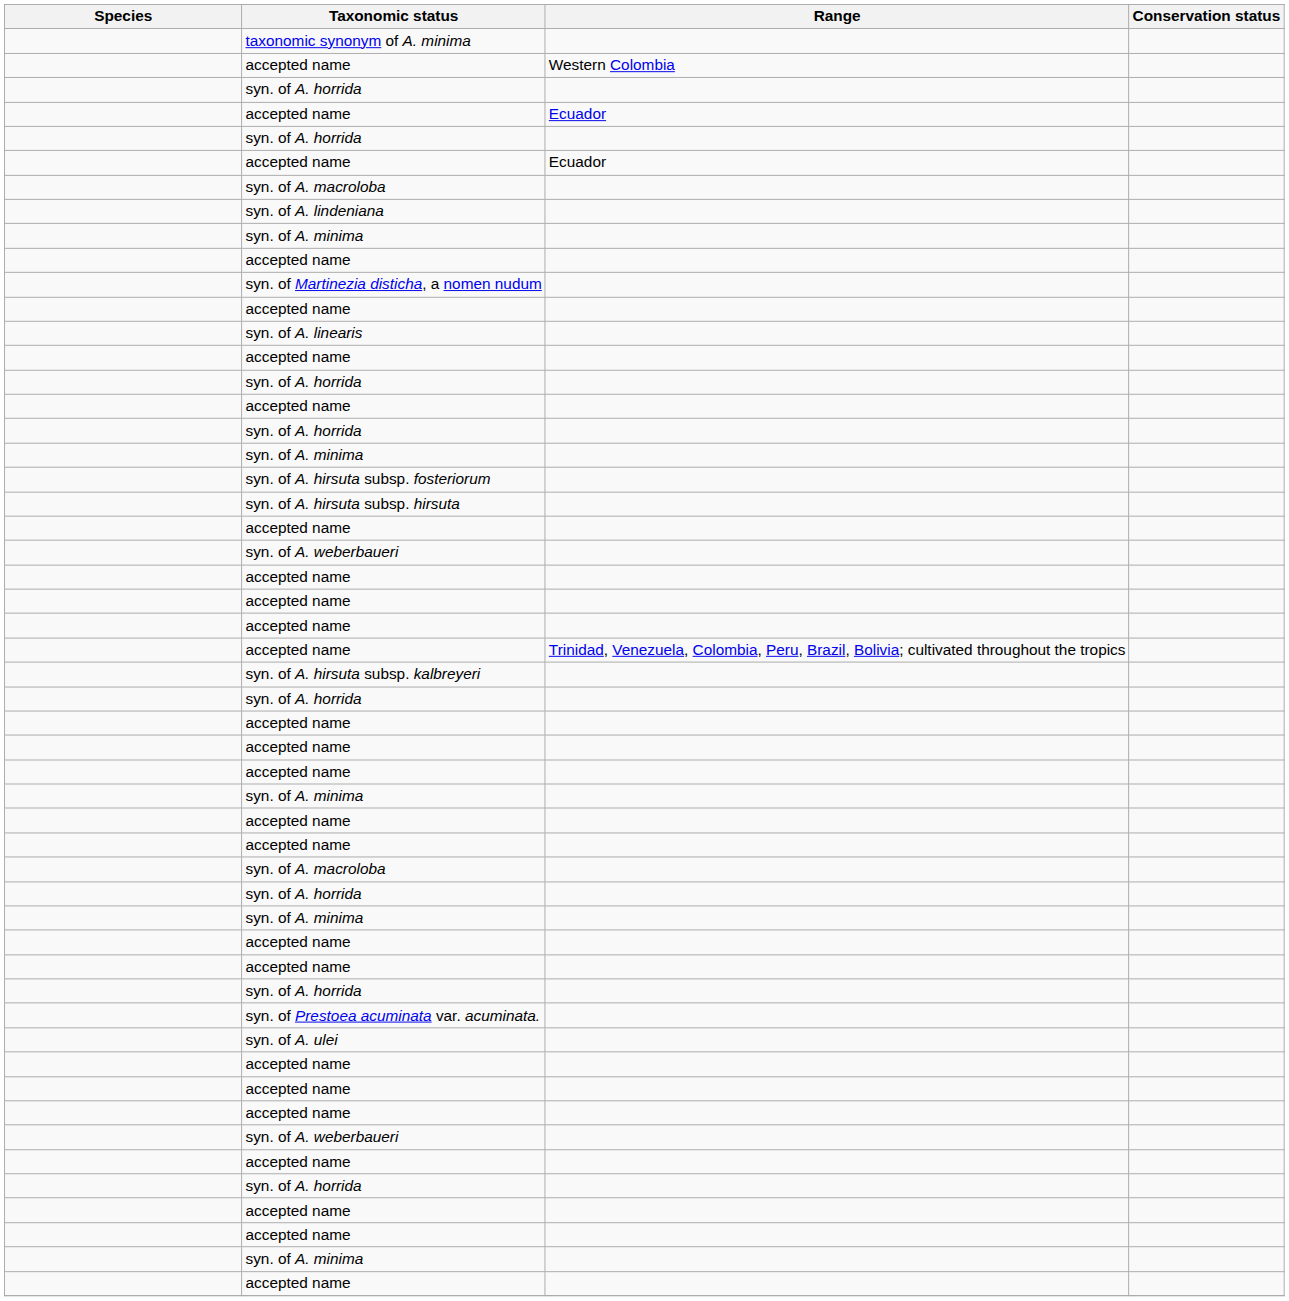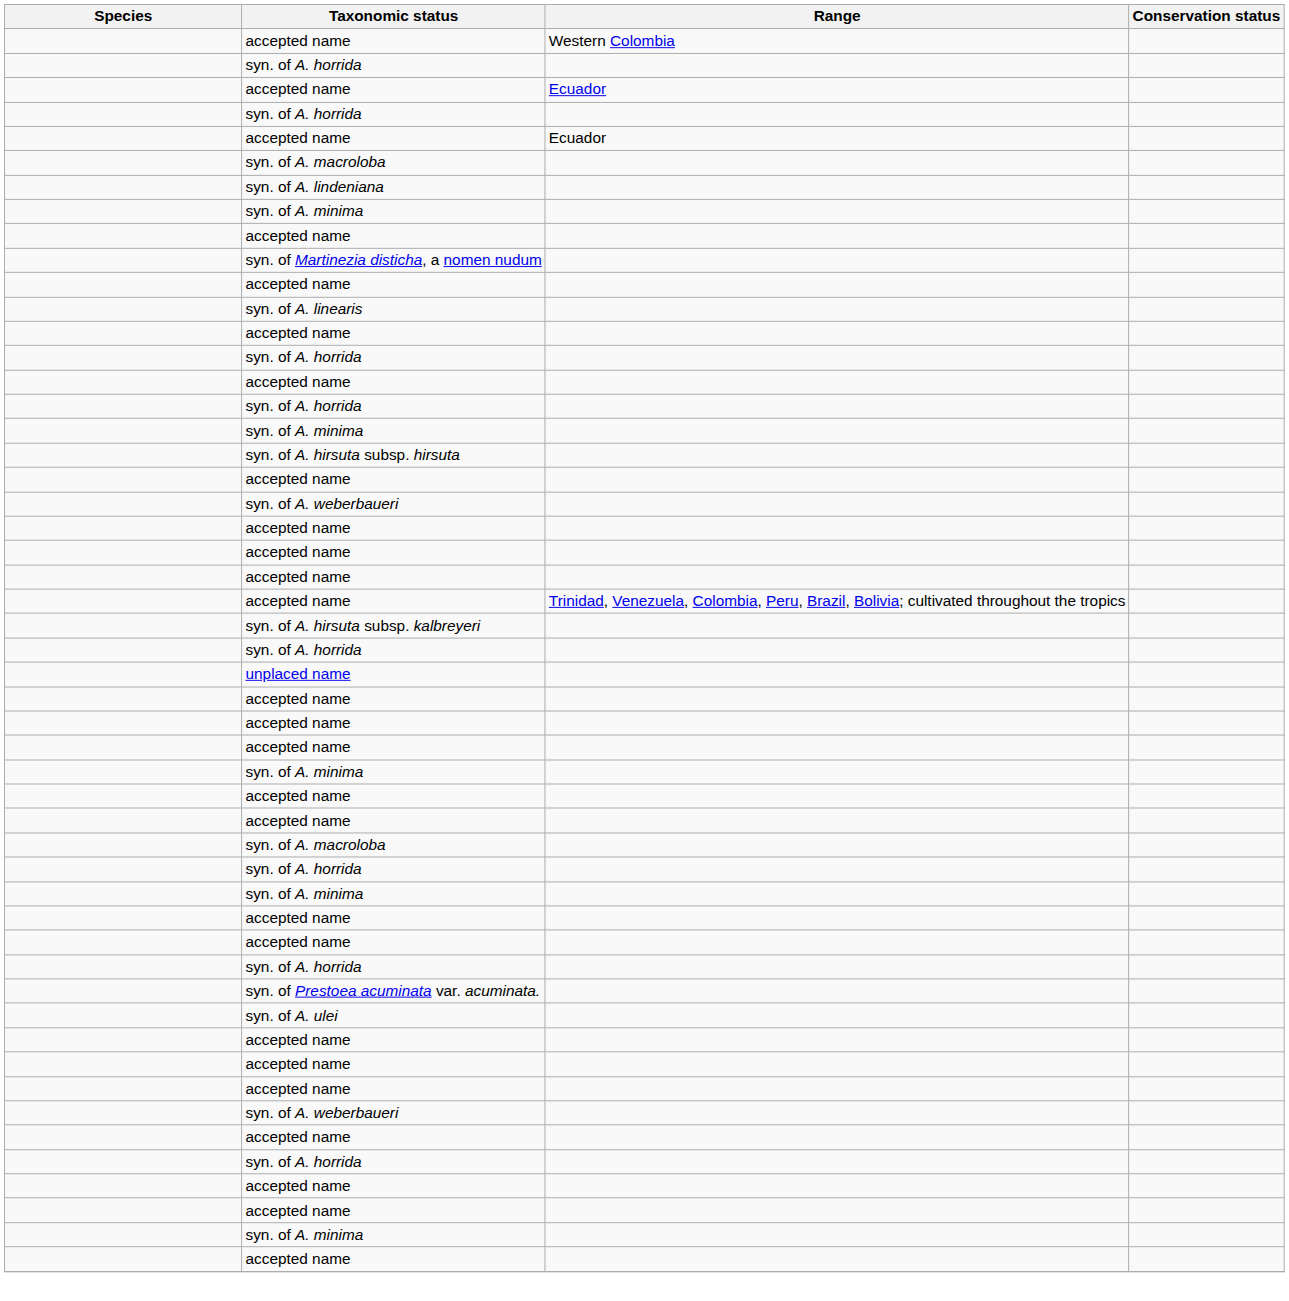- row: taxonomic synonym of A. minima
- row: syn. of A. hirsuta subsp. fosteriorum
+ row: unplaced name
